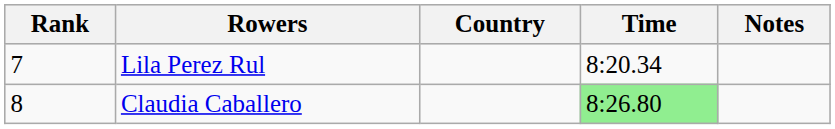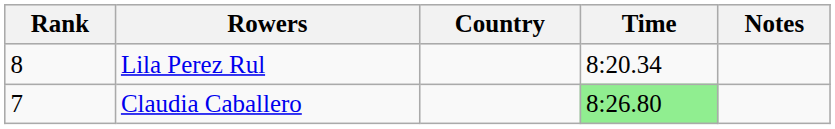Lila Perez Rul | Rank: 7 -> 8
Claudia Caballero | Rank: 8 -> 7
